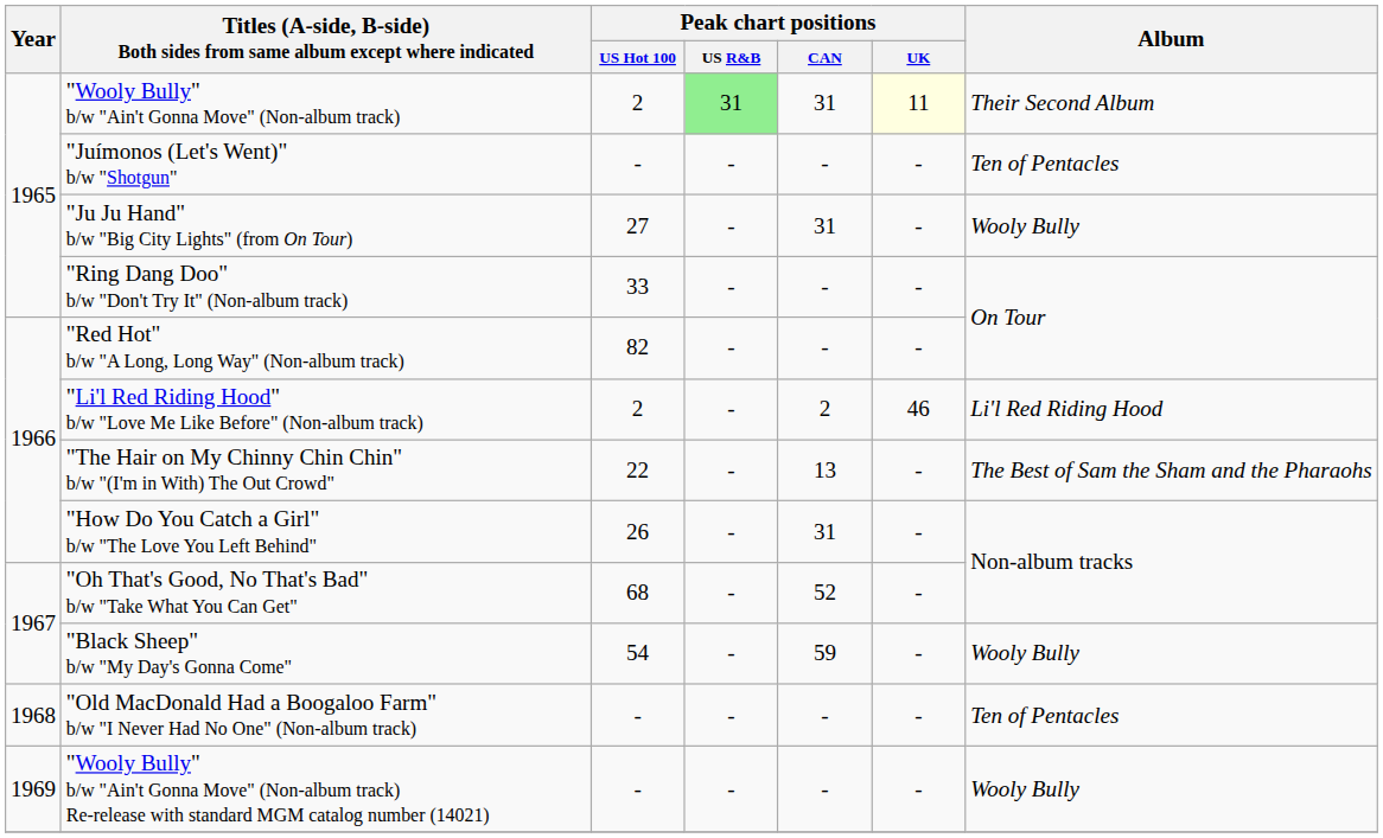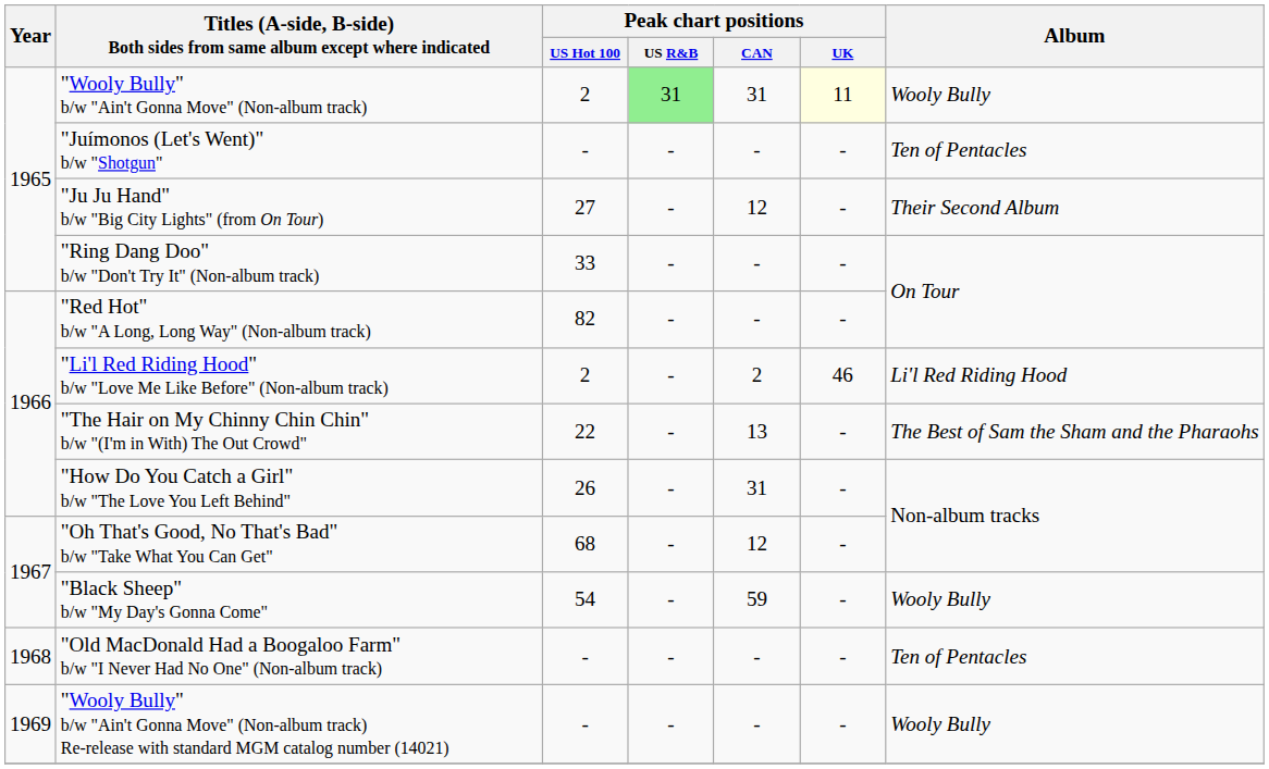"Wooly Bully" b/w "Ain't Gonna Move" (Non-album track) | Album: Their Second Album -> Wooly Bully
"Ju Ju Hand" b/w "Big City Lights" (from On Tour) | Peak chart positions / CAN: 31 -> 12
"Ju Ju Hand" b/w "Big City Lights" (from On Tour) | Album: Wooly Bully -> Their Second Album
"Oh That's Good, No That's Bad" b/w "Take What You Can Get" | Peak chart positions / CAN: 52 -> 12
